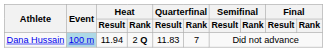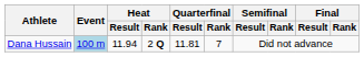Dana Hussain | Quarterfinal / Result: 11.83 -> 11.81
